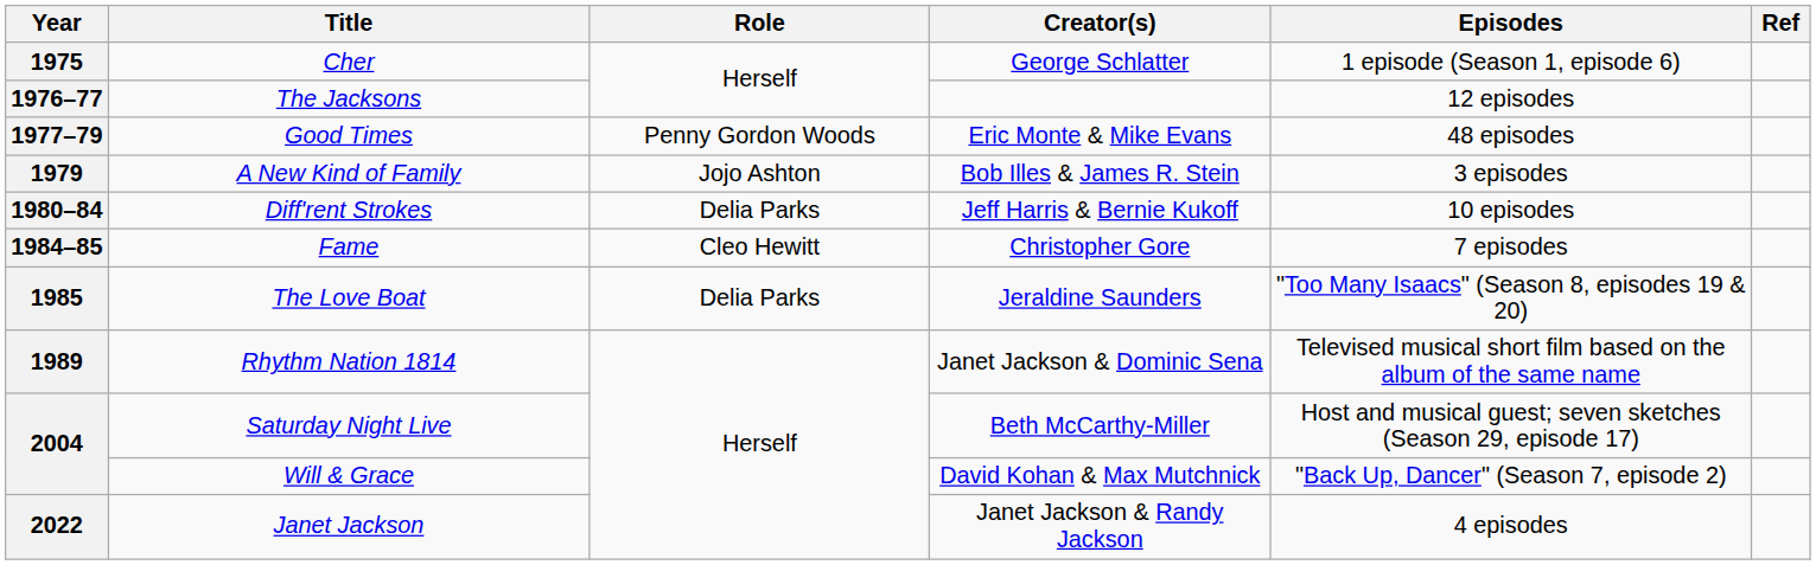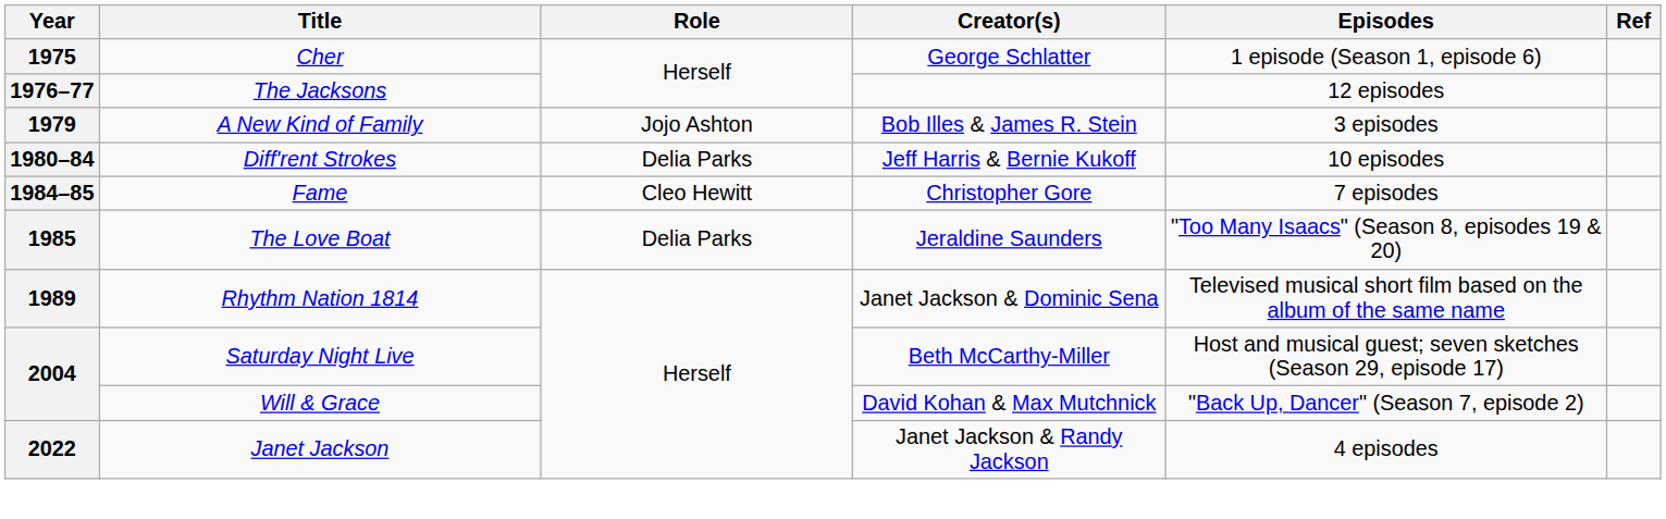- row: 1977–79 | Good Times | Penny Gordon Woods | Eric Monte & Mike Evans | 48 episodes
